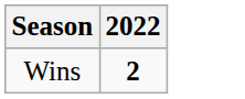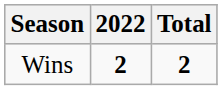+ column: Total | 2
